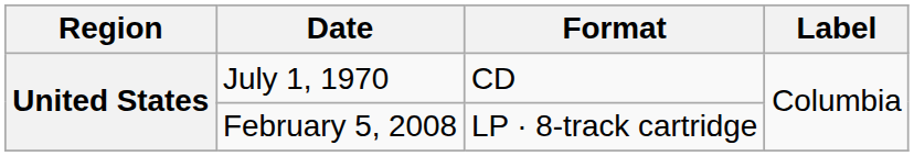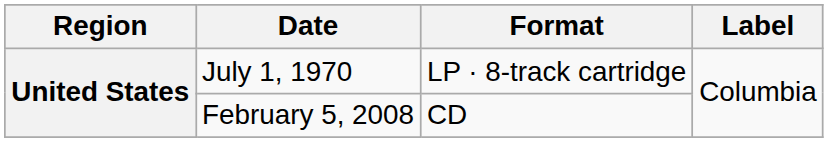July 1, 1970 | Format: CD -> LP · 8-track cartridge
February 5, 2008 | Format: LP · 8-track cartridge -> CD
